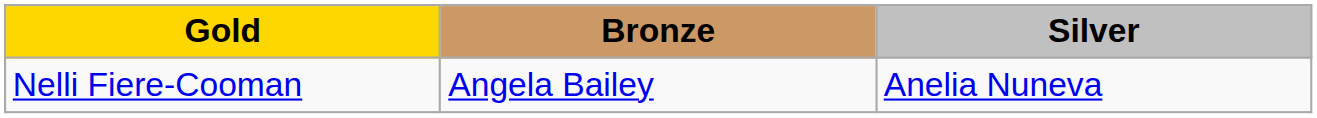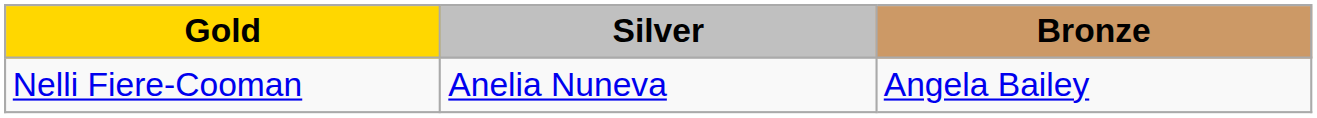columns swapped: Silver <-> Bronze
